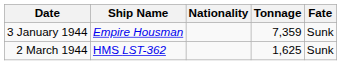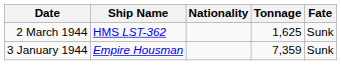rows swapped: 3 January 1944 <-> 2 March 1944
